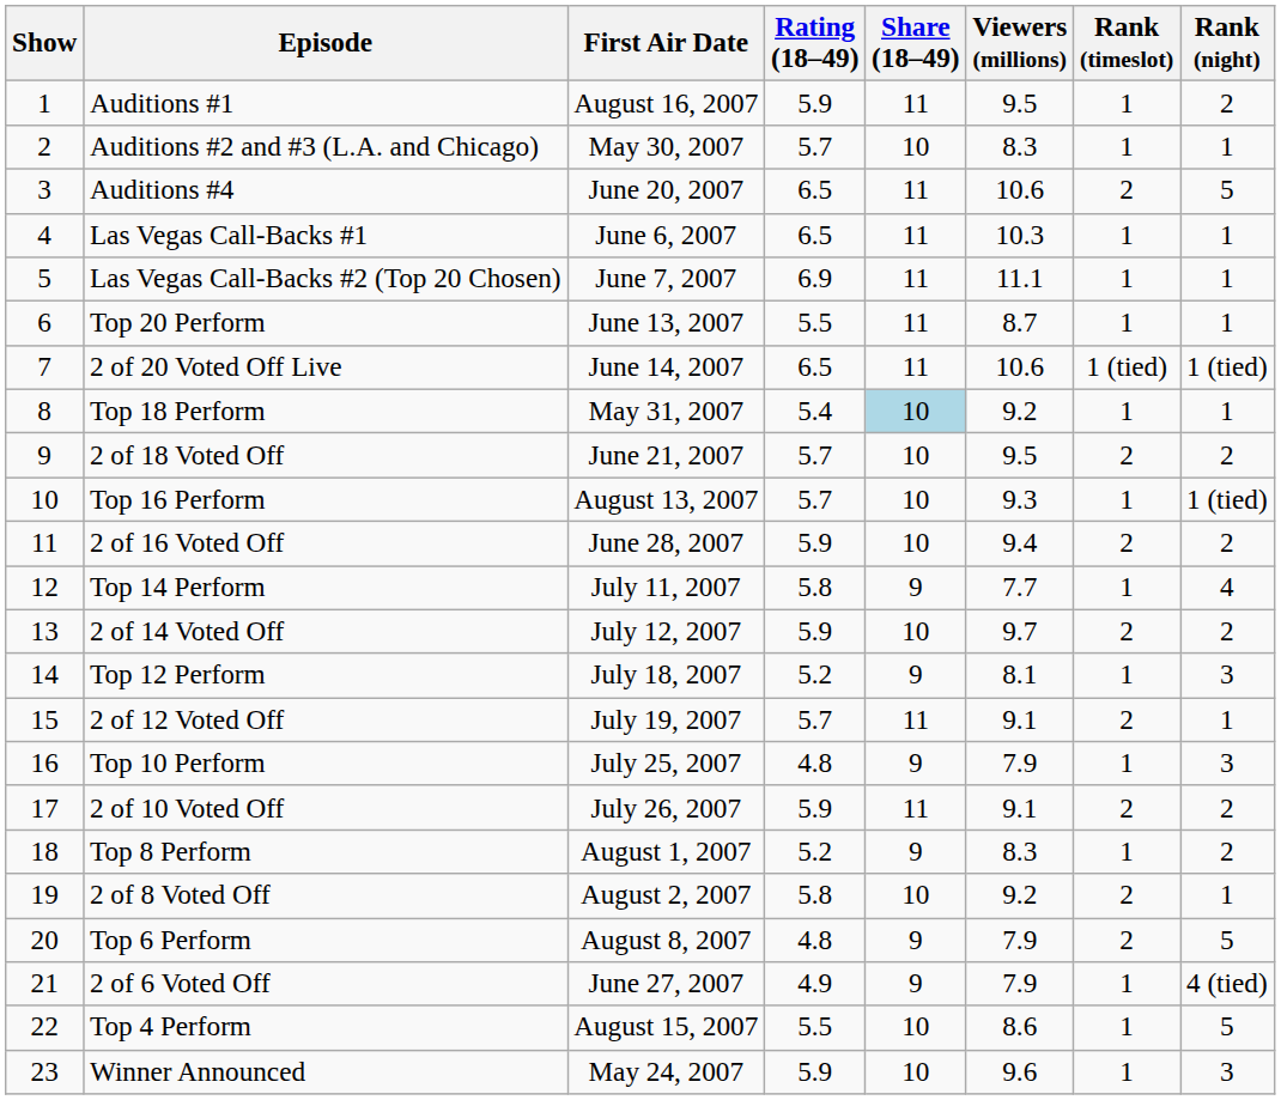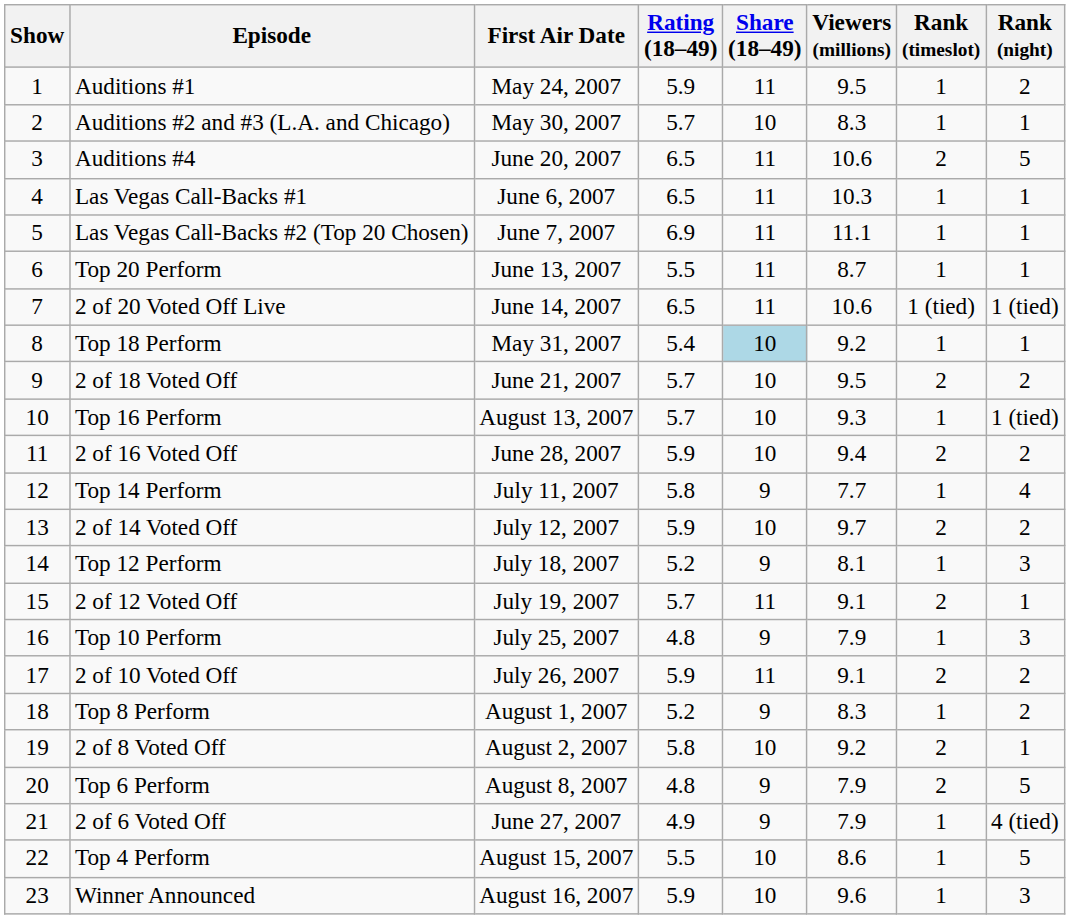Auditions #1 | First Air Date: August 16, 2007 -> May 24, 2007
Winner Announced | First Air Date: May 24, 2007 -> August 16, 2007
